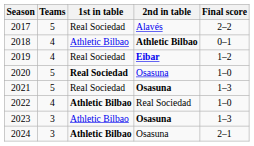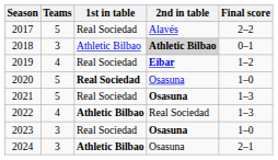2018 | Teams: 4 -> 3
2018 | 2nd in table: no background -> lightgrey background
2022 | Final score: 1–0 -> 1–3
2023 | 1st in table: Athletic Bilbao -> Real Sociedad
2023 | Final score: 1–3 -> 1–0
